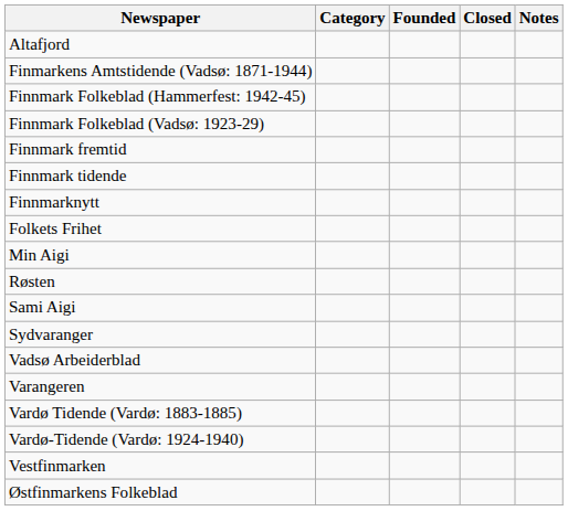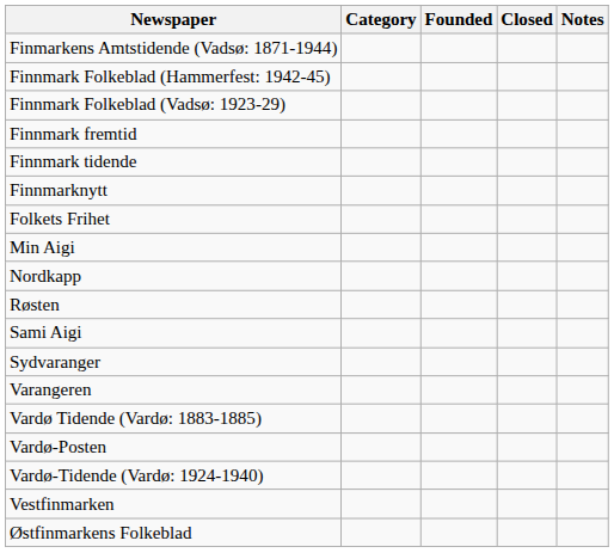- row: Altafjord
+ row: Nordkapp
- row: Vadsø Arbeiderblad
+ row: Vardø-Posten
